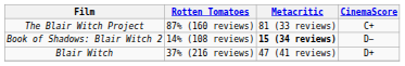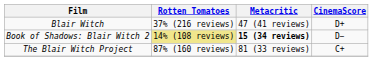rows swapped: The Blair Witch Project <-> Blair Witch
Book of Shadows: Blair Witch 2 | Rotten Tomatoes: no background -> khaki background
